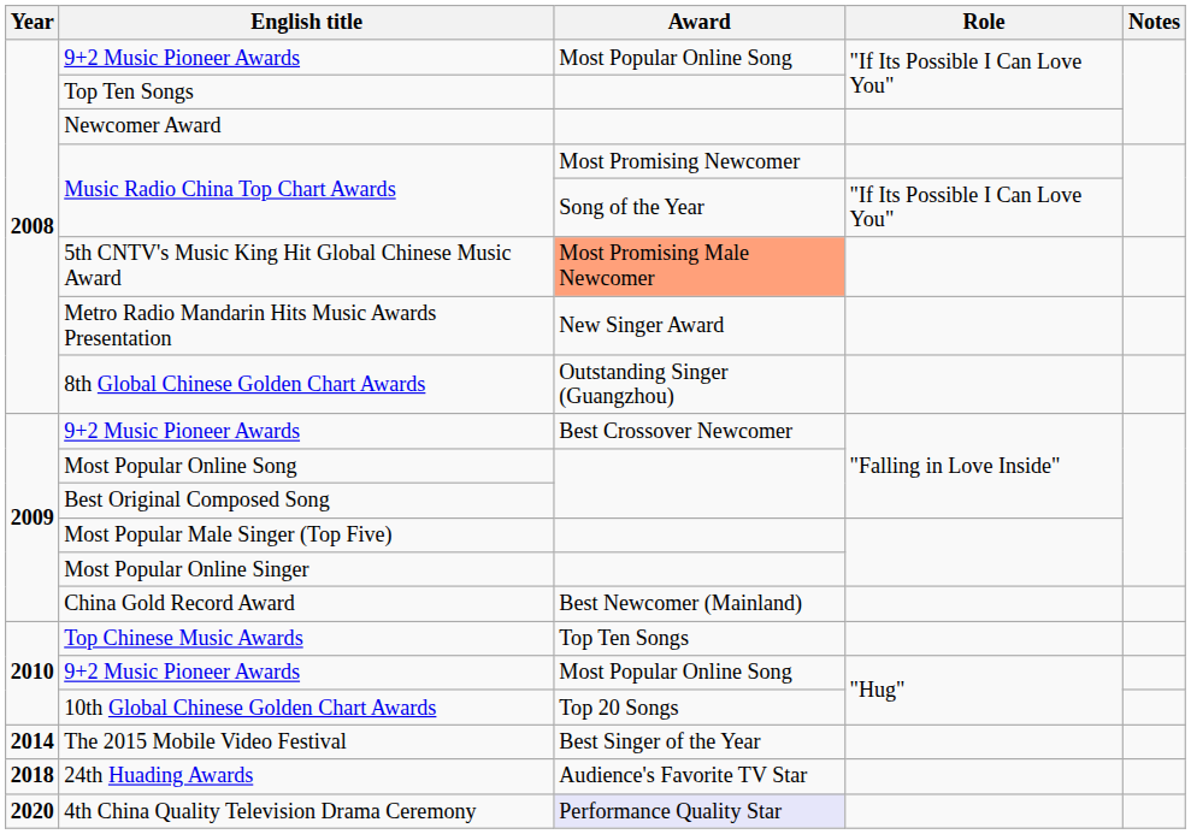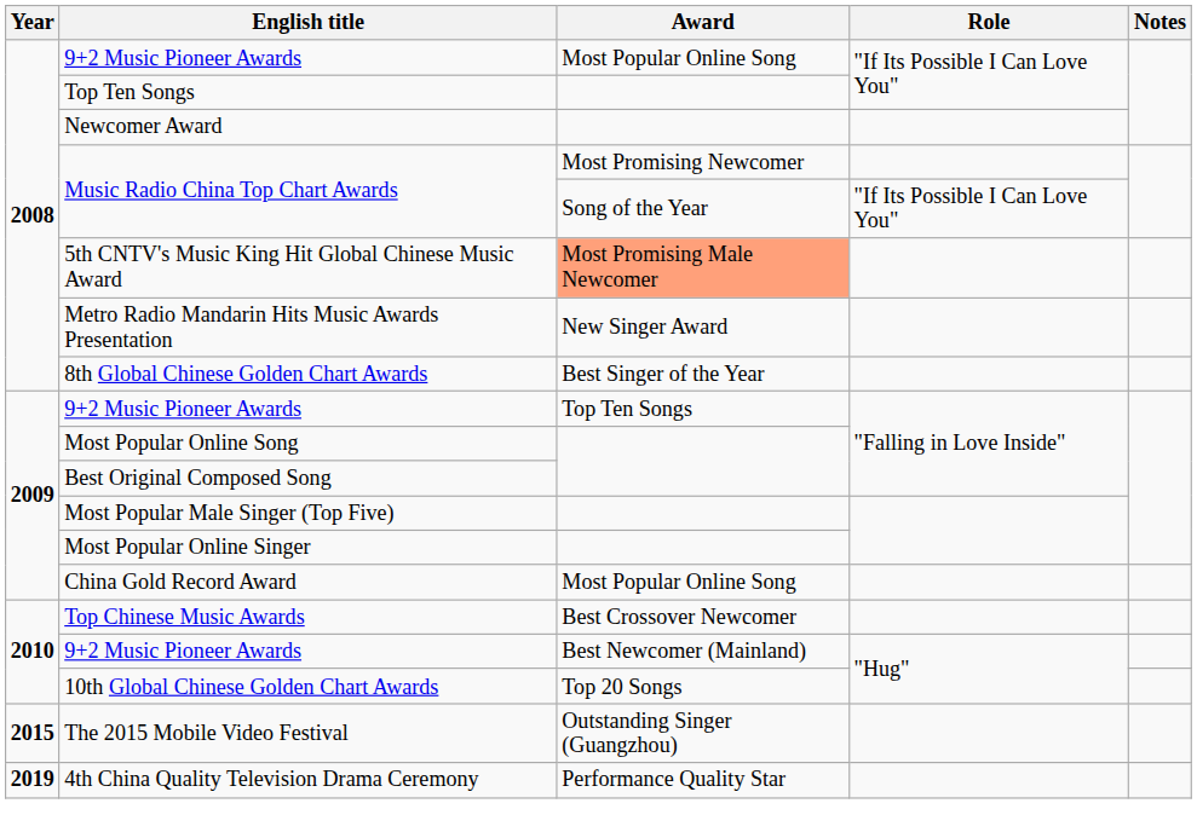8th Global Chinese Golden Chart Awards | Award: Outstanding Singer (Guangzhou) -> Best Singer of the Year
9+2 Music Pioneer Awards / "Falling in Love Inside" | Award: Best Crossover Newcomer -> Top Ten Songs
China Gold Record Award | Award: Best Newcomer (Mainland) -> Most Popular Online Song
Top Chinese Music Awards | Award: Top Ten Songs -> Best Crossover Newcomer
9+2 Music Pioneer Awards / "Hug" | Award: Most Popular Online Song -> Best Newcomer (Mainland)
The 2015 Mobile Video Festival | Year: 2014 -> 2015
The 2015 Mobile Video Festival | Award: Best Singer of the Year -> Outstanding Singer (Guangzhou)
- row: 2018 | 24th Huading Awards | Audience's Favorite TV Star
4th China Quality Television Drama Ceremony | Year: 2020 -> 2019
4th China Quality Television Drama Ceremony | Award: lavender background -> no background
